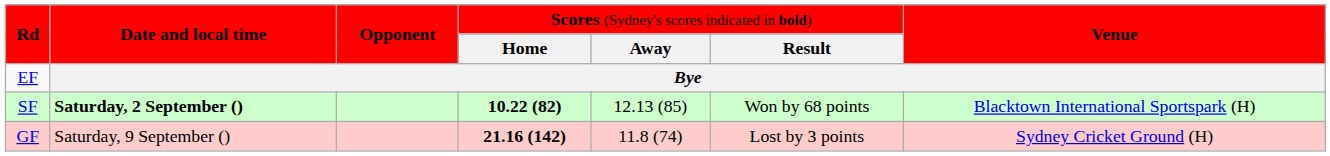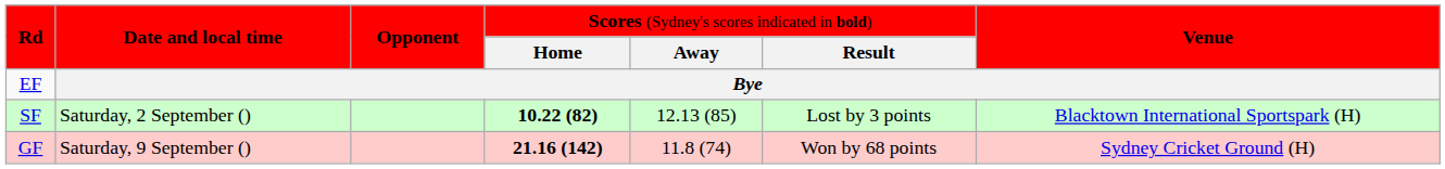SF | column 2: bold -> normal
SF | column 6: Won by 68 points -> Lost by 3 points
GF | column 6: Lost by 3 points -> Won by 68 points
